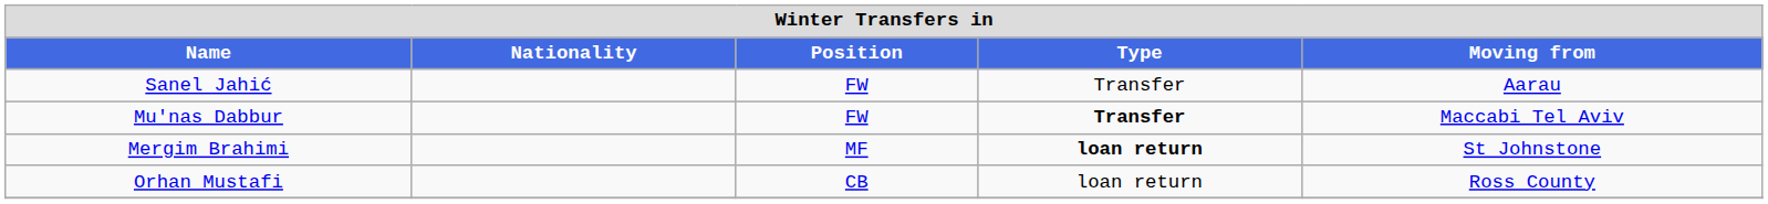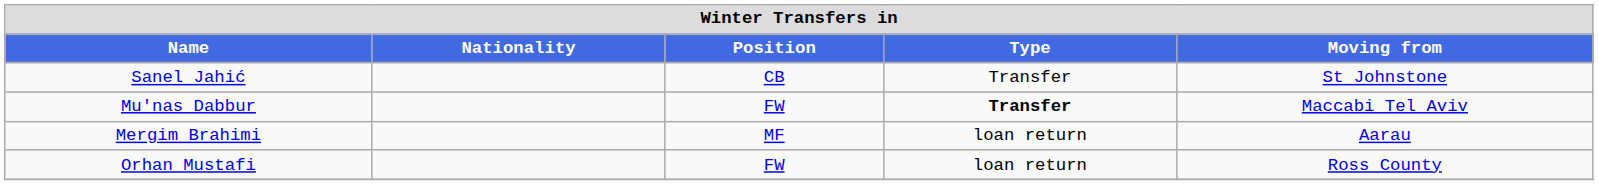Sanel Jahić | Position: FW -> CB
Sanel Jahić | Moving from: Aarau -> St Johnstone
Mergim Brahimi | Type: bold -> normal
Mergim Brahimi | Moving from: St Johnstone -> Aarau
Orhan Mustafi | Position: CB -> FW
